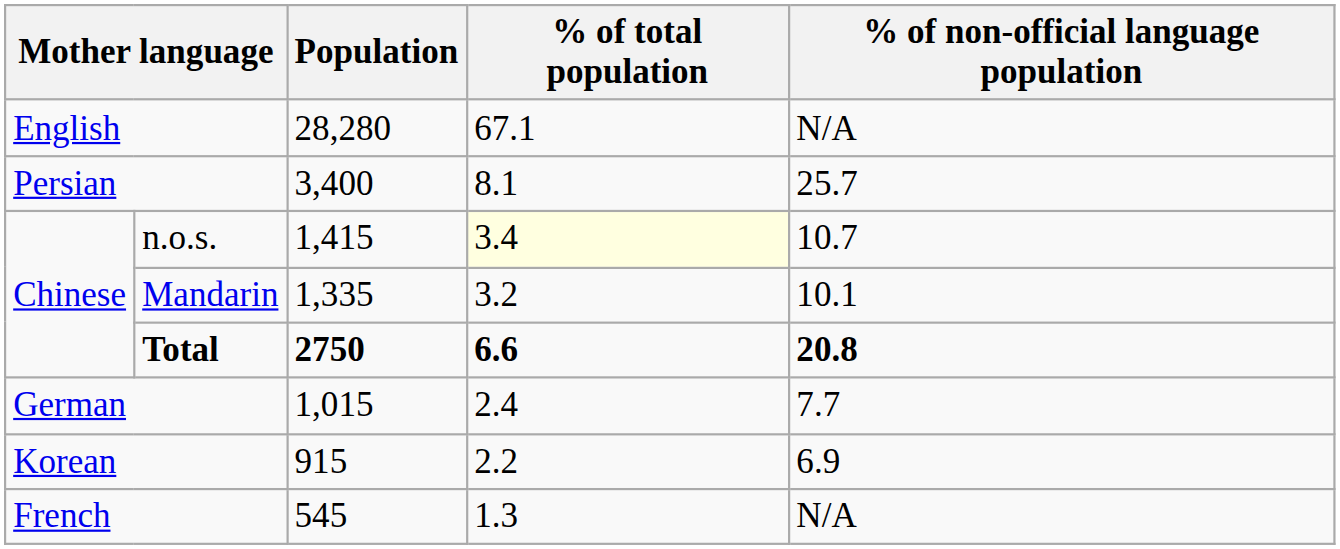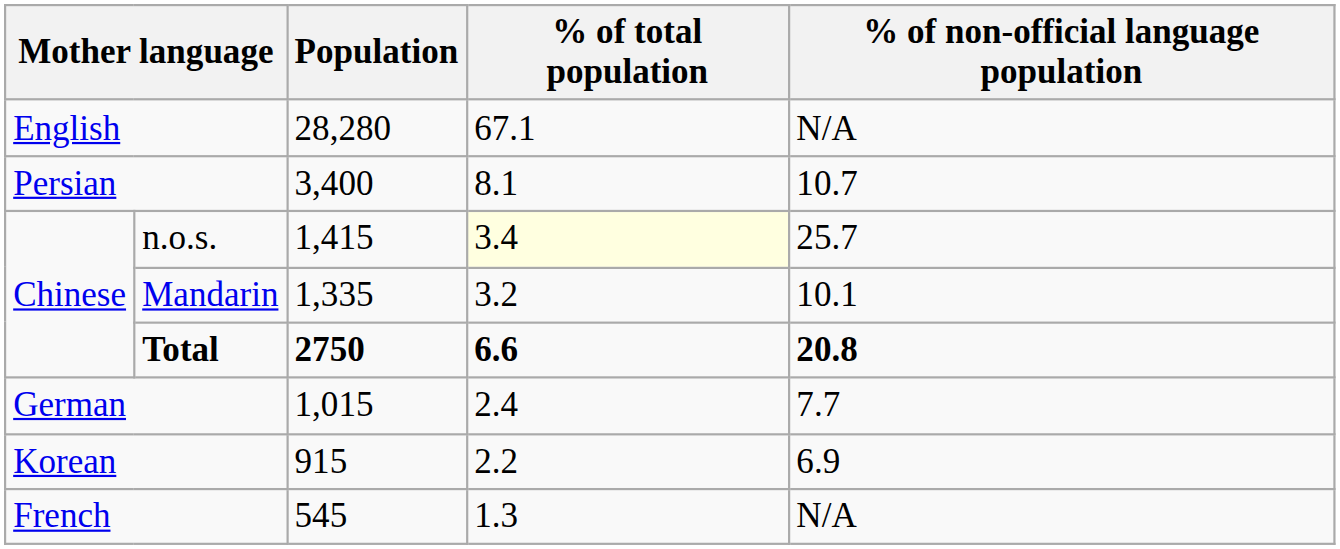Persian | % of non-official language population: 25.7 -> 10.7
n.o.s. | % of non-official language population: 10.7 -> 25.7
